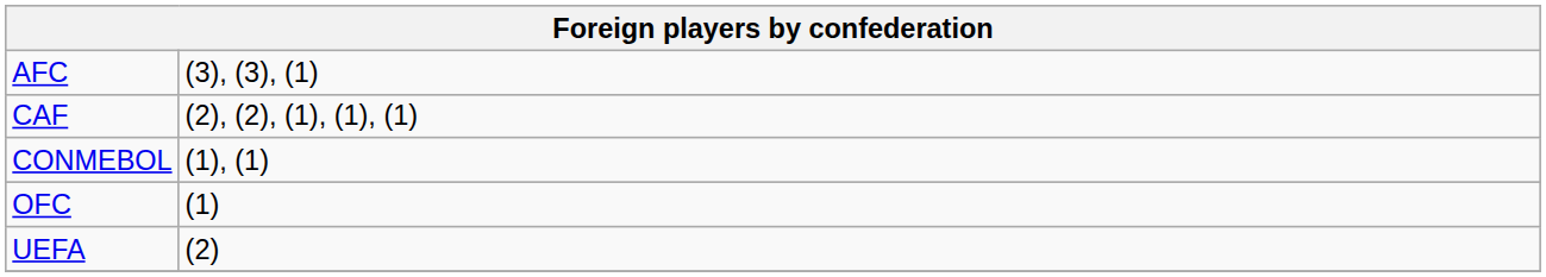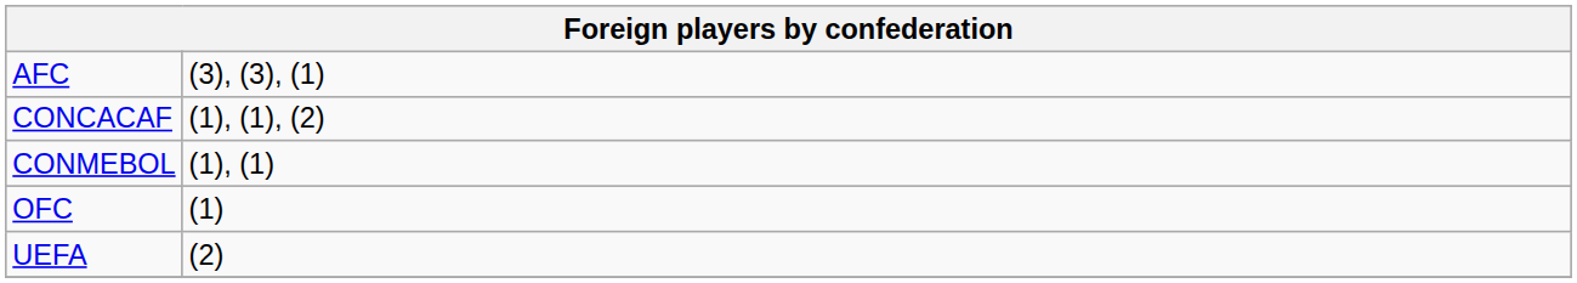- row: CAF | (2), (2), (1), (1), (1)
+ row: CONCACAF | (1), (1), (2)
